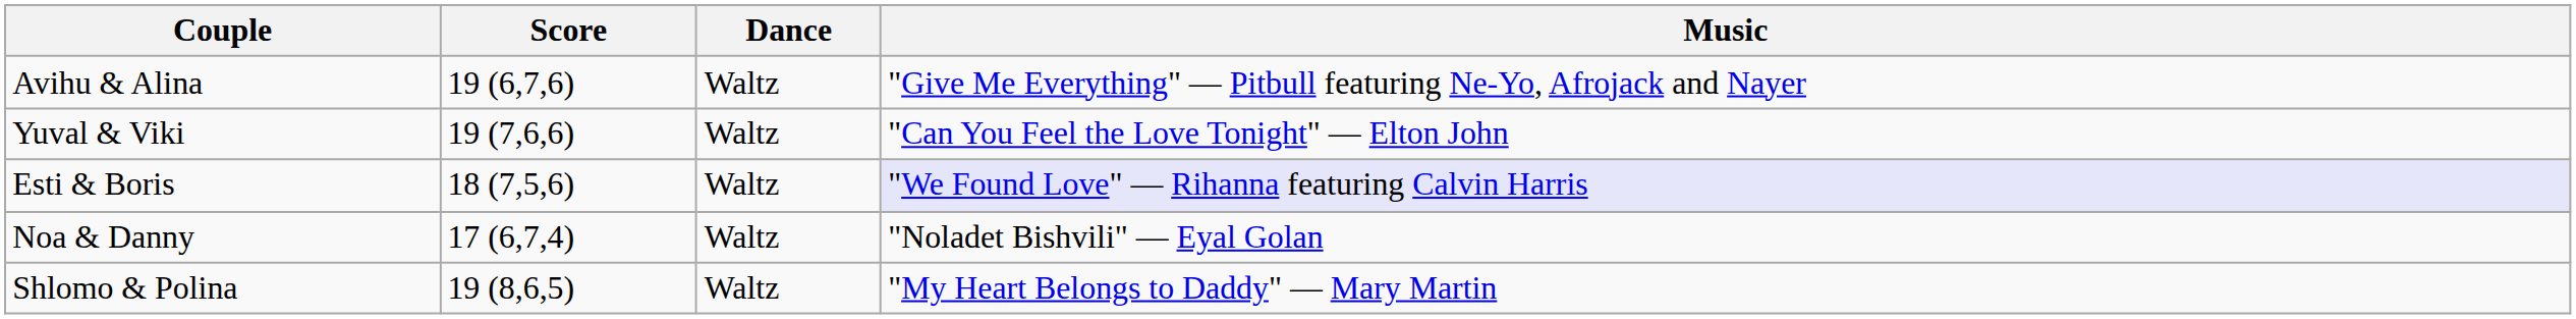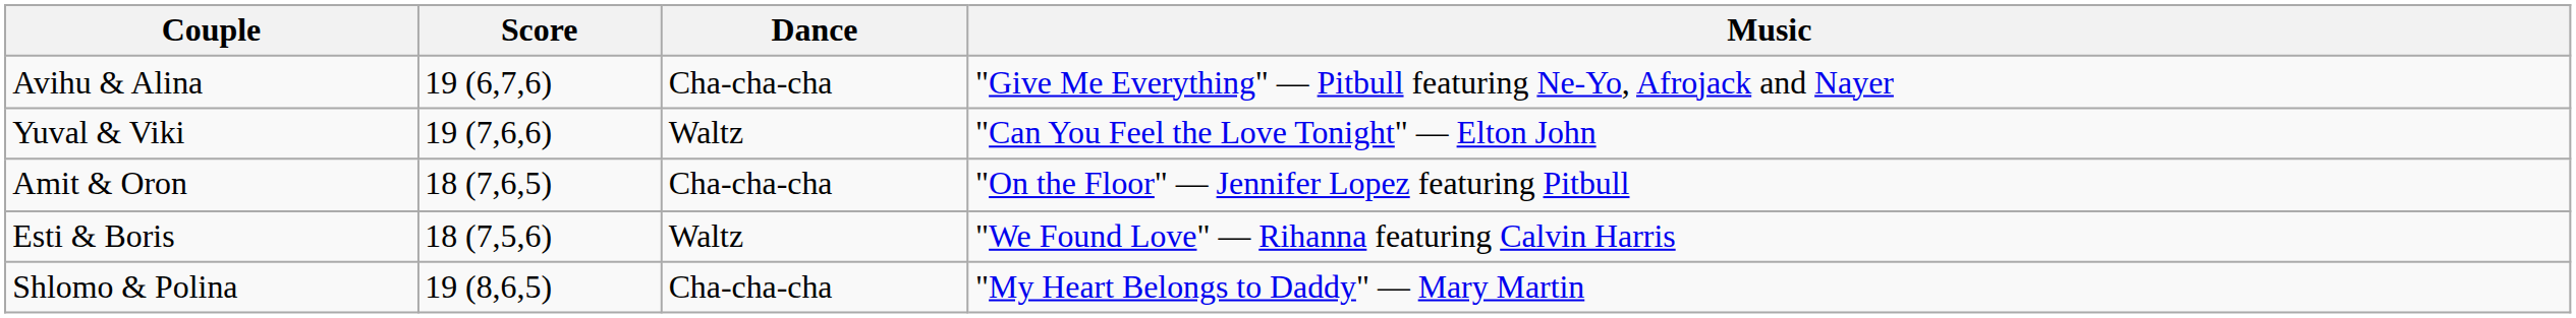Avihu & Alina | Dance: Waltz -> Cha-cha-cha
+ row: Amit & Oron | 18 (7,6,5) | Cha-cha-cha | "On the Floor" — Jennifer Lopez featuring Pitbull
Esti & Boris | Music: lavender background -> no background
- row: Noa & Danny | 17 (6,7,4) | Waltz | "Noladet Bishvili" — Eyal Golan
Shlomo & Polina | Dance: Waltz -> Cha-cha-cha
